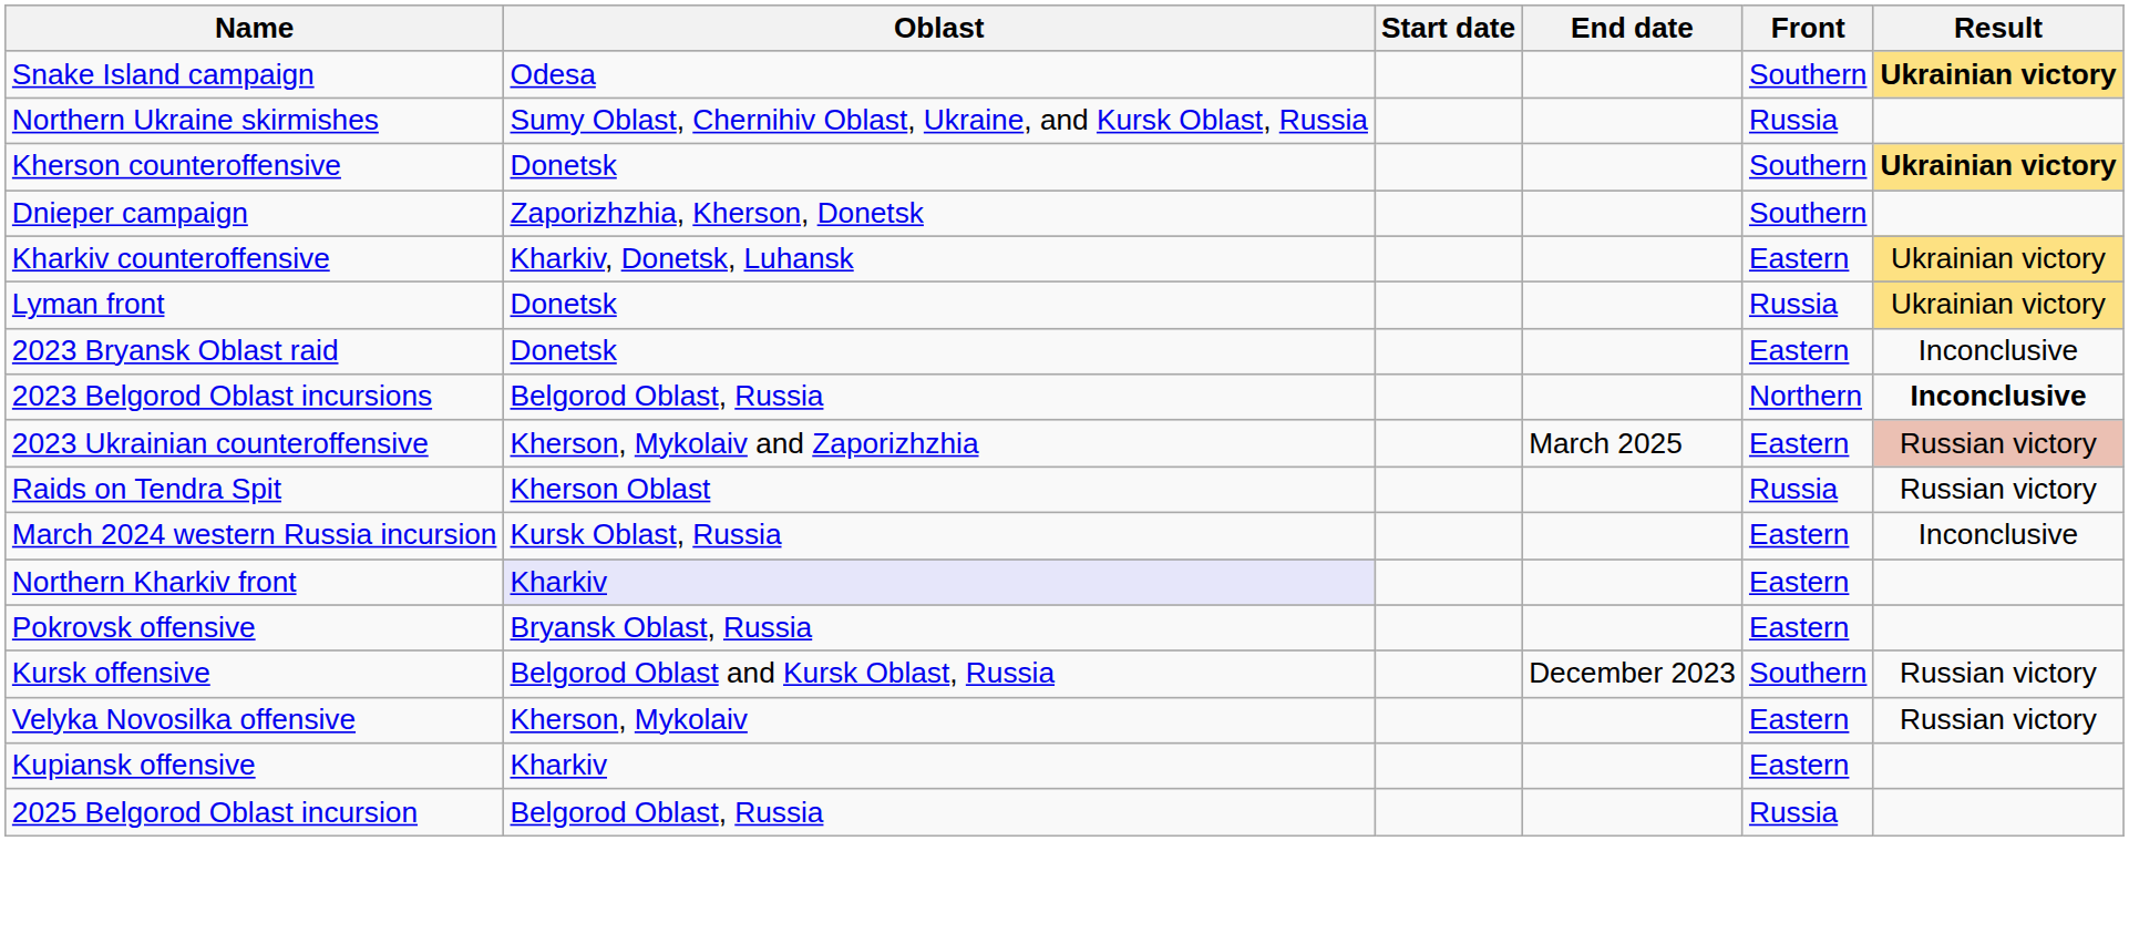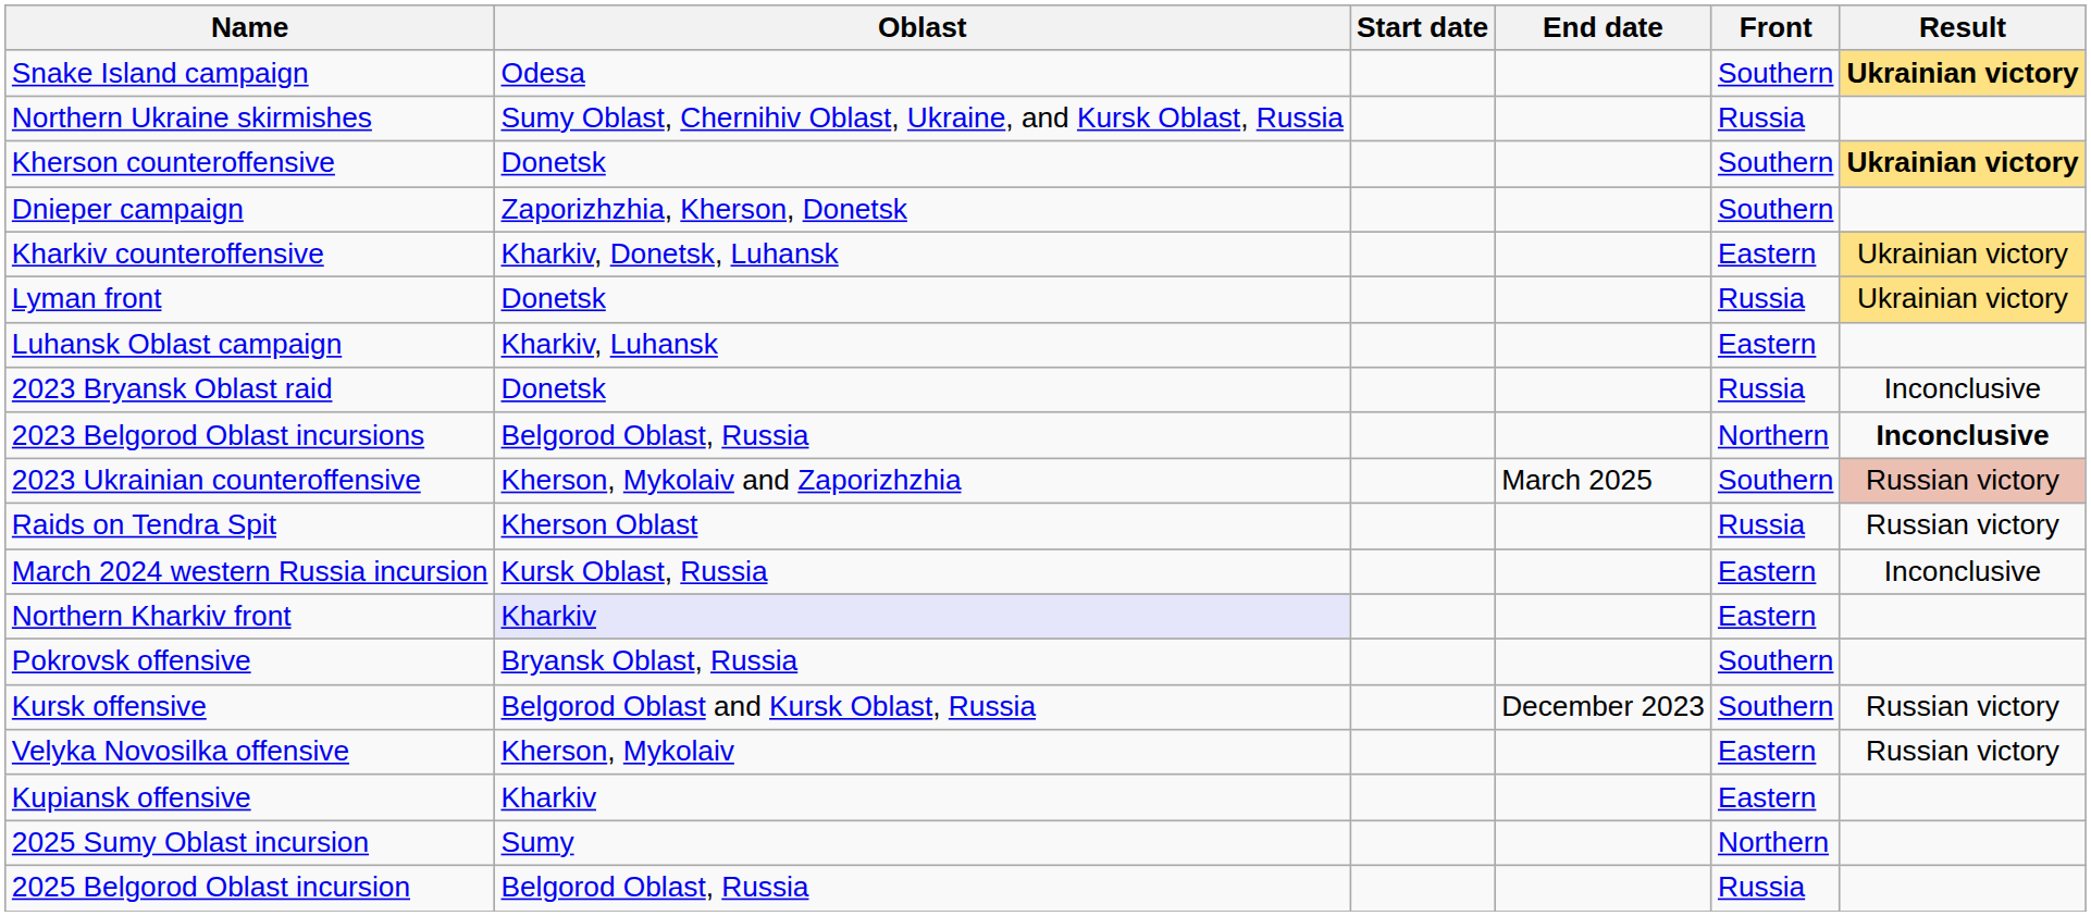+ row: Luhansk Oblast campaign | Kharkiv, Luhansk | Eastern
2023 Bryansk Oblast raid | Front: Eastern -> Russia
2023 Ukrainian counteroffensive | Front: Eastern -> Southern
Pokrovsk offensive | Front: Eastern -> Southern
+ row: 2025 Sumy Oblast incursion | Sumy | Northern
